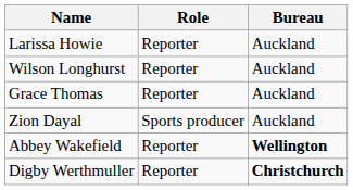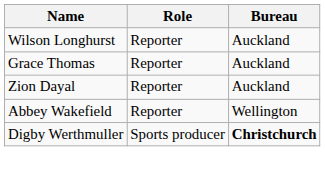- row: Larissa Howie | Reporter | Auckland
Zion Dayal | Role: Sports producer -> Reporter
Abbey Wakefield | Bureau: bold -> normal
Digby Werthmuller | Role: Reporter -> Sports producer
